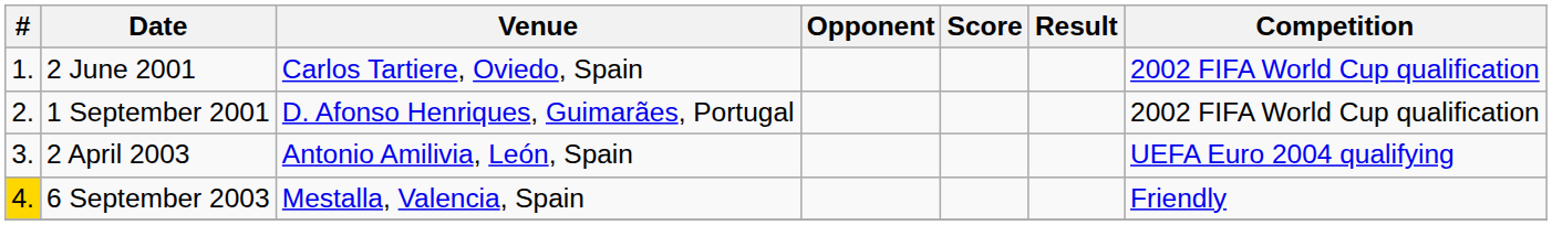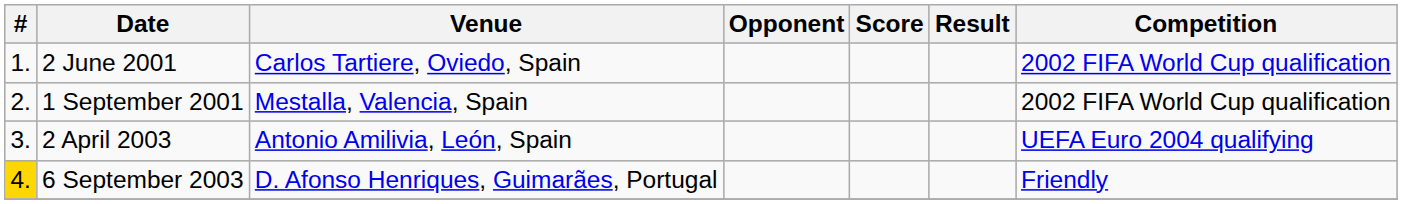1 September 2001 | Venue: D. Afonso Henriques, Guimarães, Portugal -> Mestalla, Valencia, Spain
6 September 2003 | Venue: Mestalla, Valencia, Spain -> D. Afonso Henriques, Guimarães, Portugal
